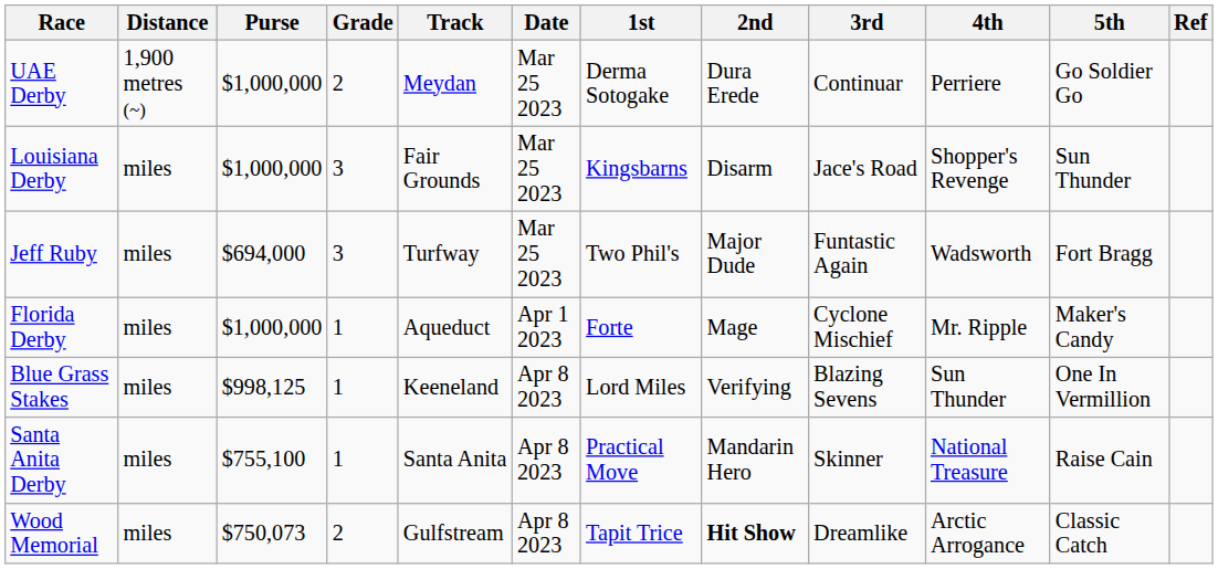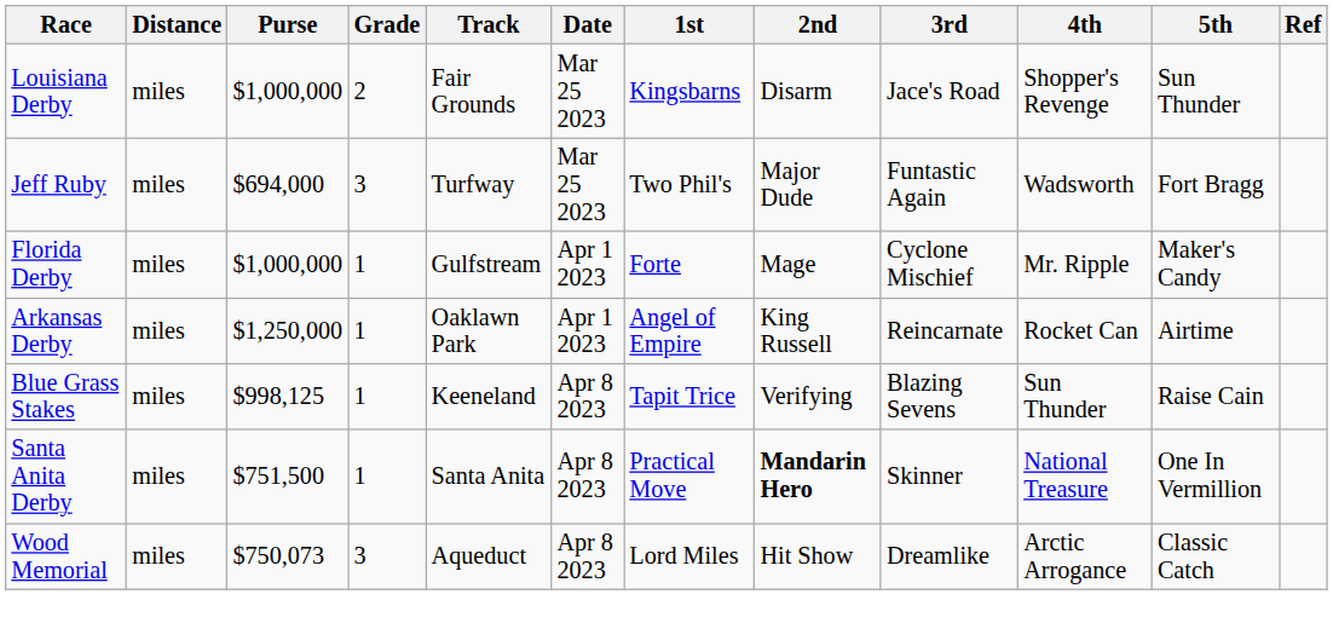- row: UAE Derby | 1,900 metres (~) | $1,000,000 | 2 | Meydan | Mar 25 2023 | Derma Sotogake | Dura Erede | Continuar | Perriere | Go Soldier Go
Louisiana Derby | Grade: 3 -> 2
Florida Derby | Track: Aqueduct -> Gulfstream
+ row: Arkansas Derby | miles | $1,250,000 | 1 | Oaklawn Park | Apr 1 2023 | Angel of Empire | King Russell | Reincarnate | Rocket Can | Airtime
Blue Grass Stakes | 1st: Lord Miles -> Tapit Trice
Blue Grass Stakes | 5th: One In Vermillion -> Raise Cain
Santa Anita Derby | Purse: $755,100 -> $751,500
Santa Anita Derby | 2nd: normal -> bold
Santa Anita Derby | 5th: Raise Cain -> One In Vermillion
Wood Memorial | Grade: 2 -> 3
Wood Memorial | Track: Gulfstream -> Aqueduct
Wood Memorial | 1st: Tapit Trice -> Lord Miles
Wood Memorial | 2nd: bold -> normal
